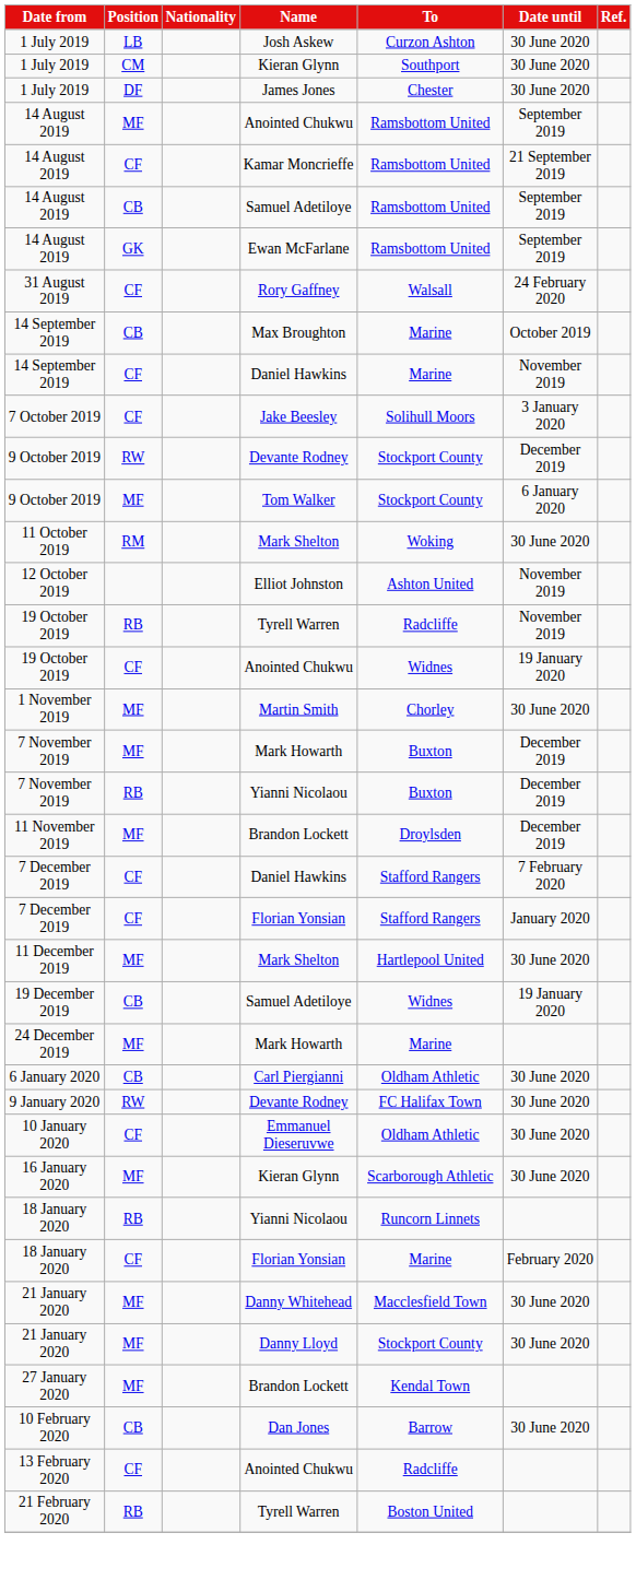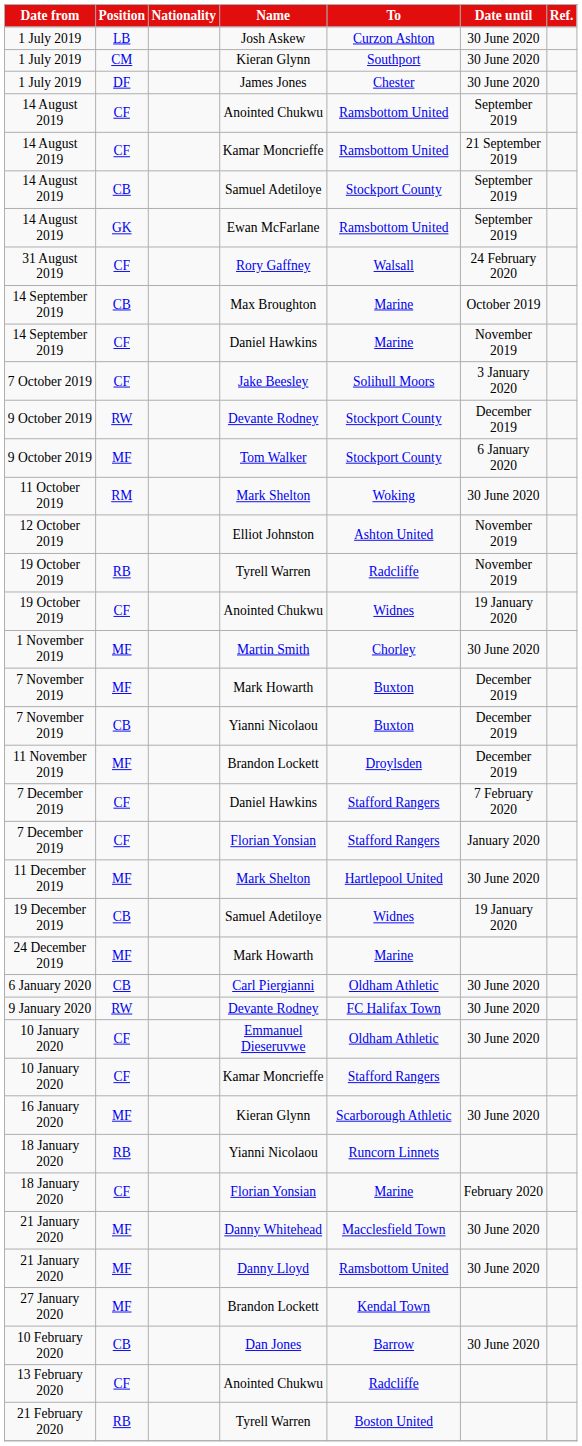14 August 2019 / Anointed Chukwu | Position: MF -> CF
14 August 2019 / Samuel Adetiloye | To: Ramsbottom United -> Stockport County
7 November 2019 / Yianni Nicolaou | Position: RB -> CB
+ row: 10 January 2020 | CF | Kamar Moncrieffe | Stafford Rangers
21 January 2020 / Danny Lloyd | To: Stockport County -> Ramsbottom United
